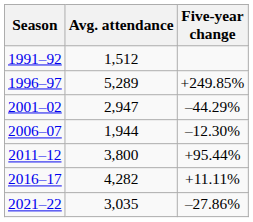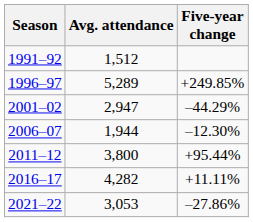2021–22 | Avg. attendance: 3,035 -> 3,053
